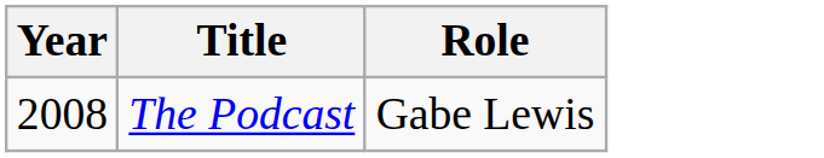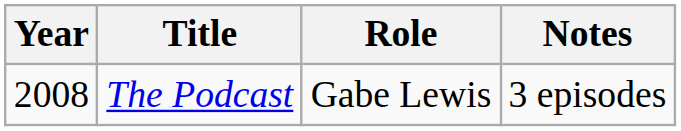+ column: Notes | 3 episodes
